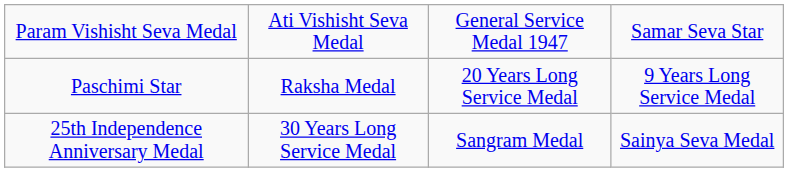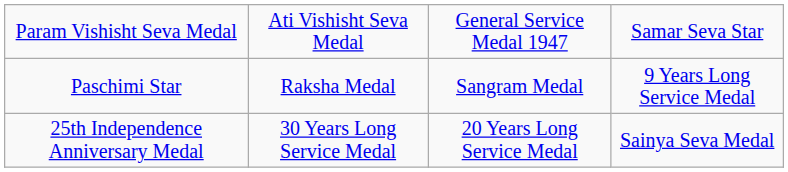Paschimi Star | column 3: 20 Years Long Service Medal -> Sangram Medal
25th Independence Anniversary Medal | column 3: Sangram Medal -> 20 Years Long Service Medal
